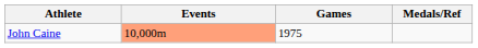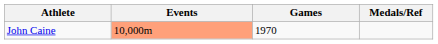John Caine | Games: 1975 -> 1970
